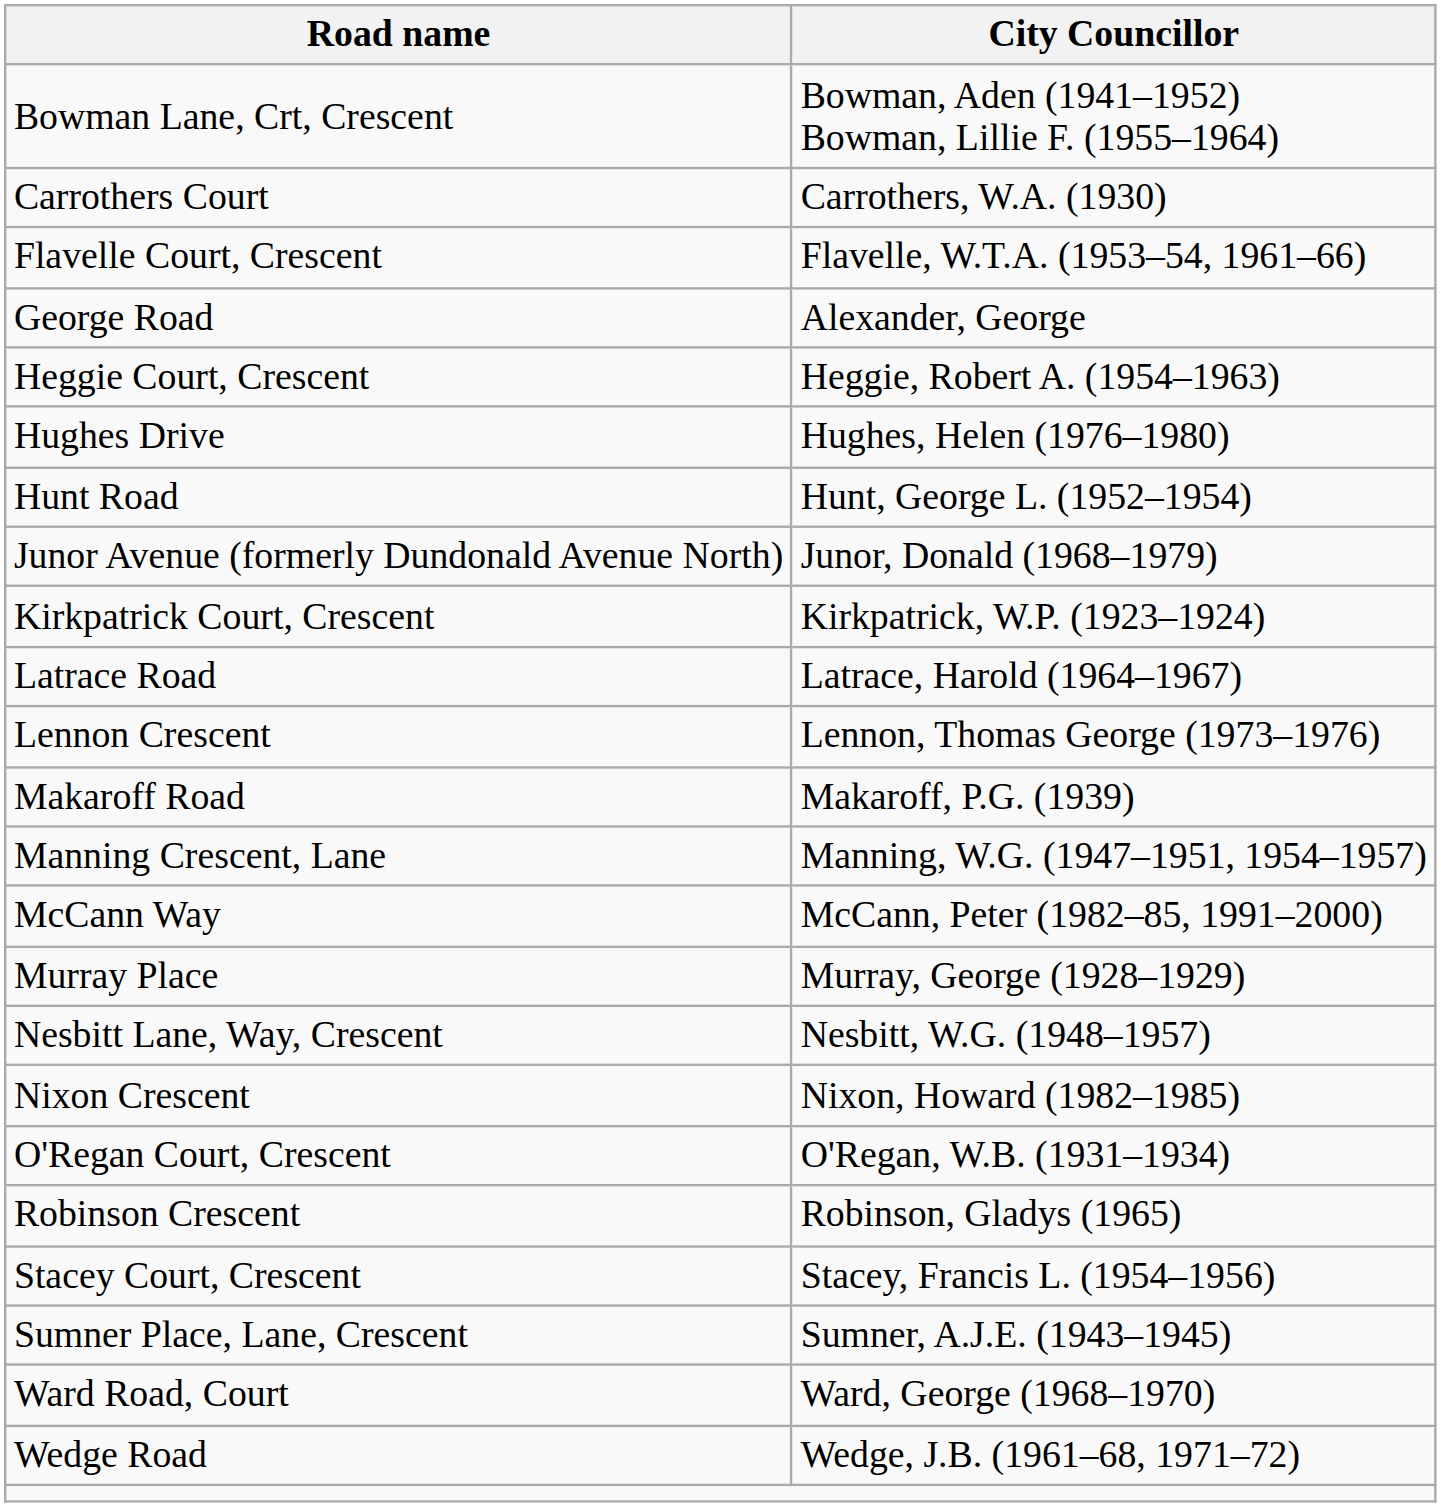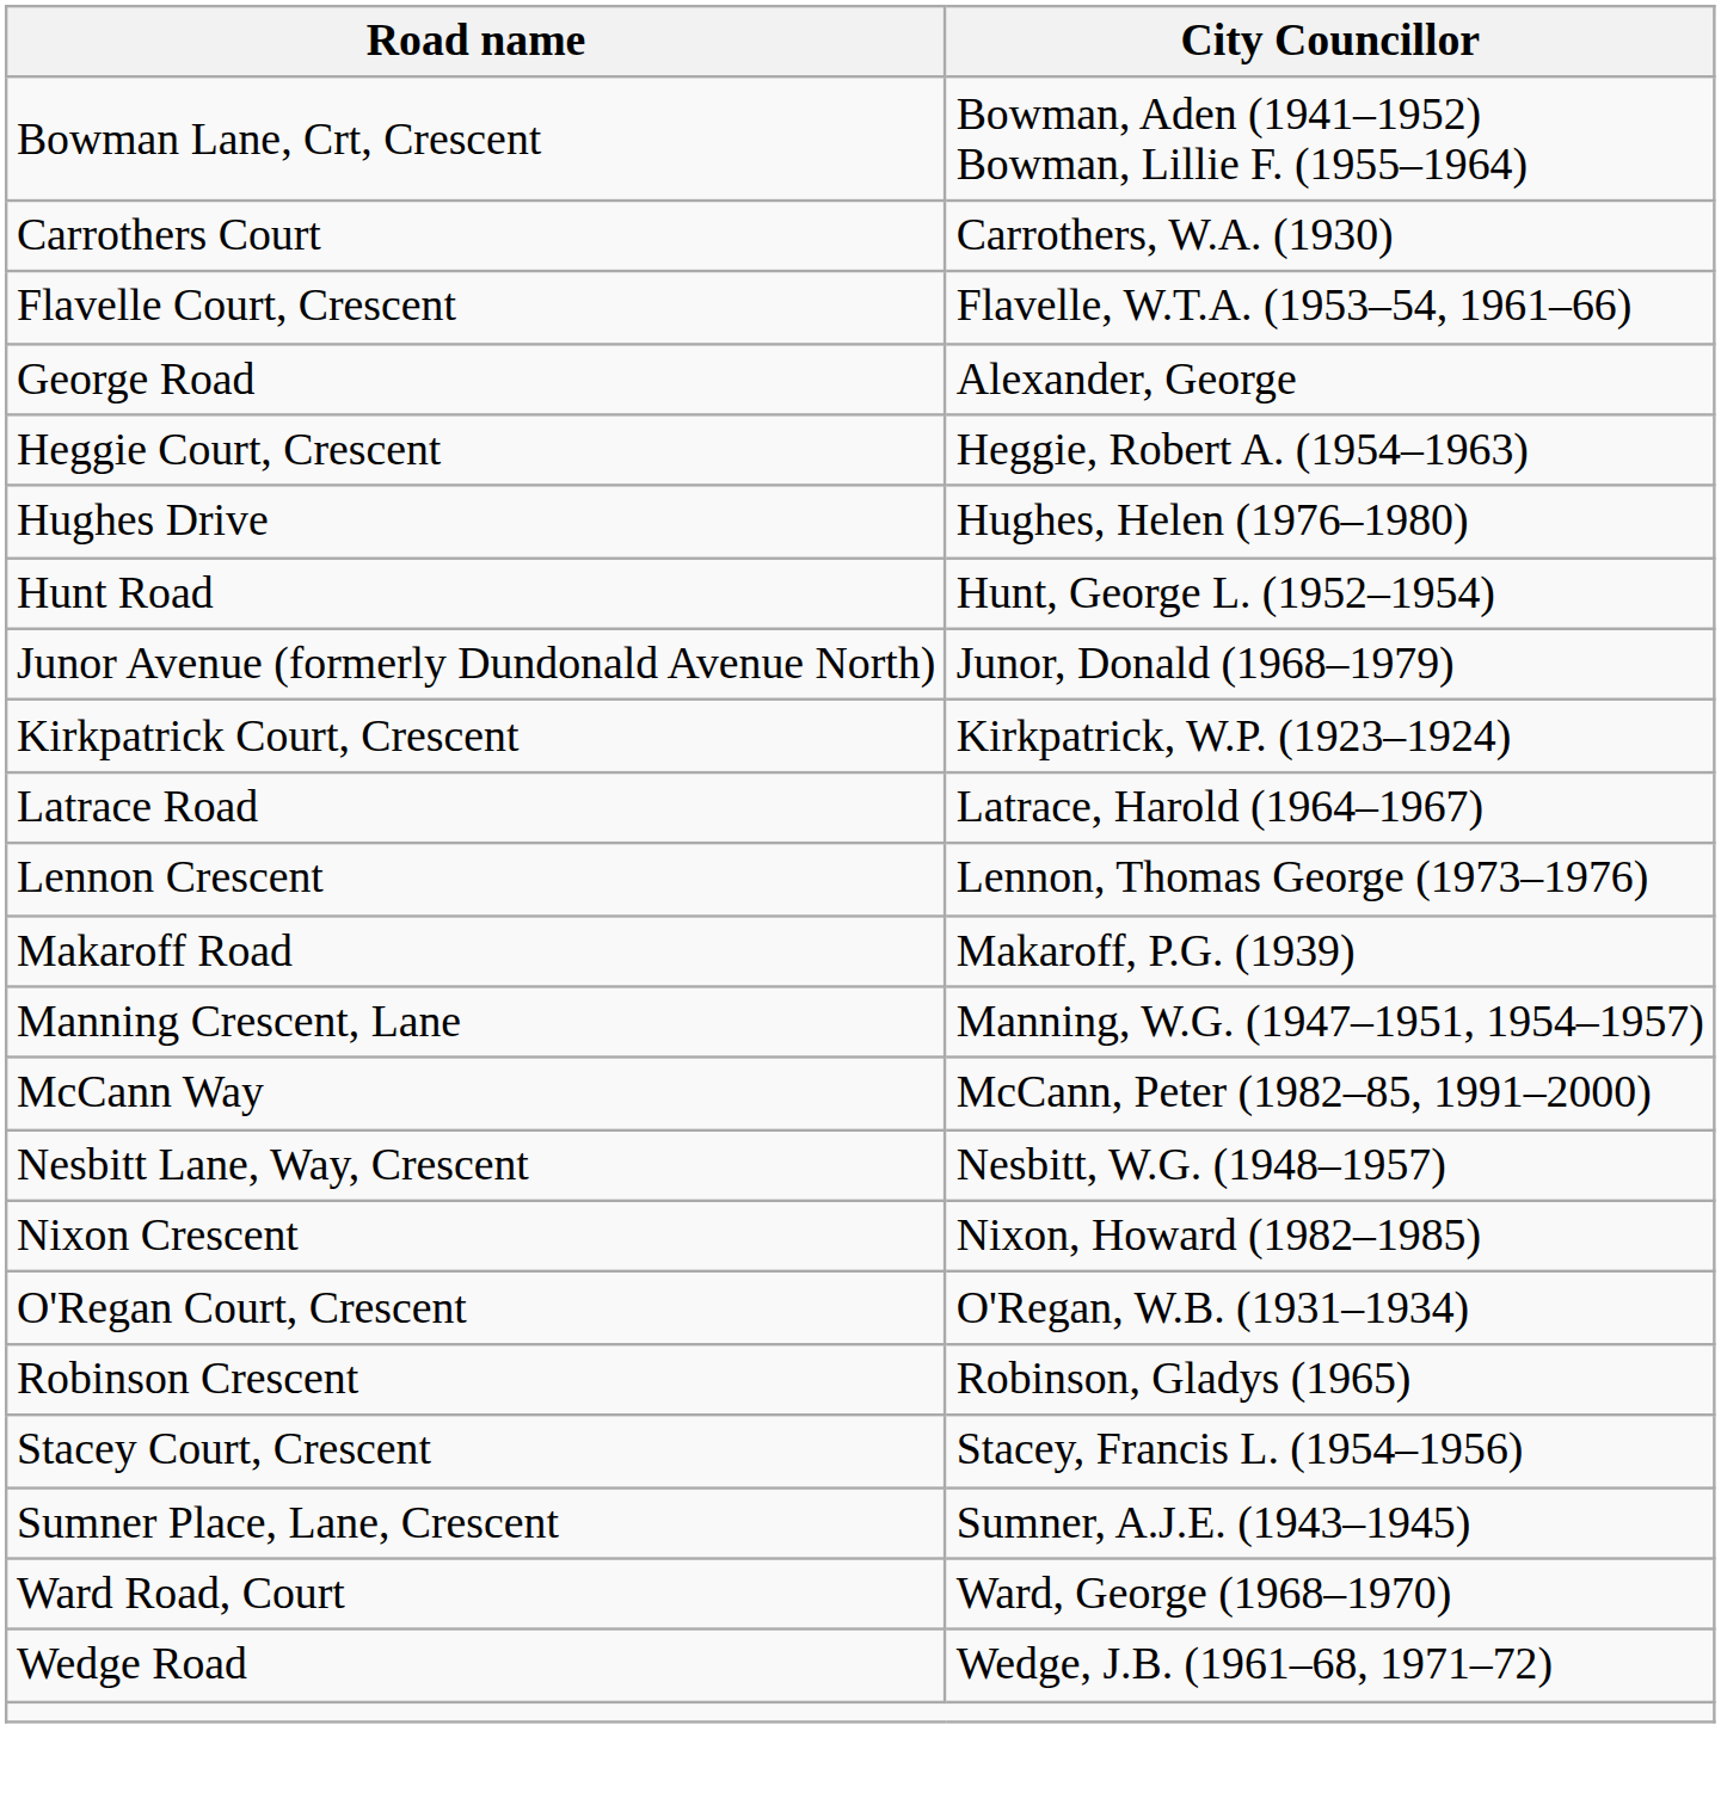- row: Murray Place | Murray, George (1928–1929)
